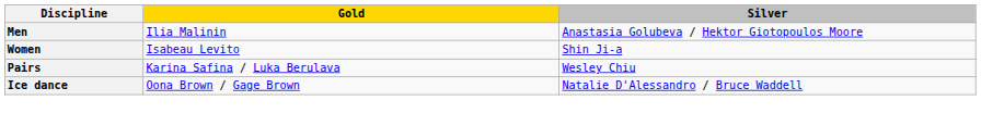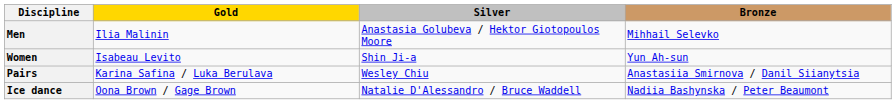+ column: Bronze | Mihhail Selevko | Yun Ah-sun | Anastasiia Smirnova / Danil Siianytsia | Nadiia Bashynska / Peter Beaumont
